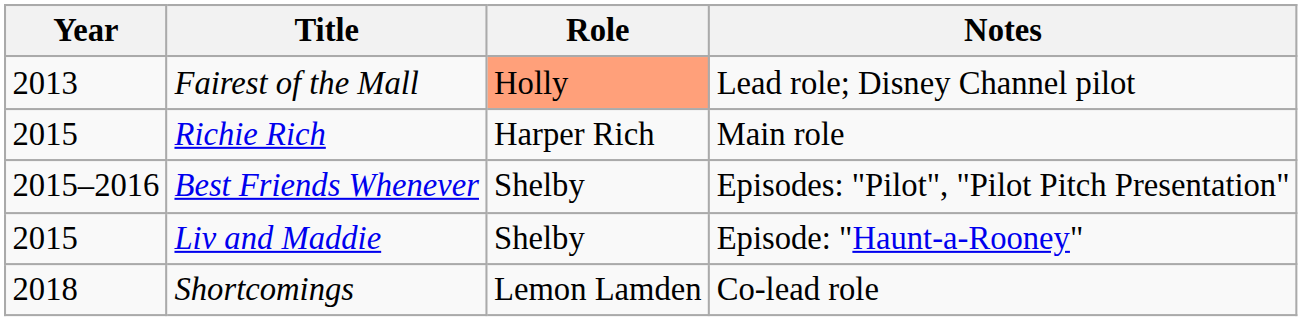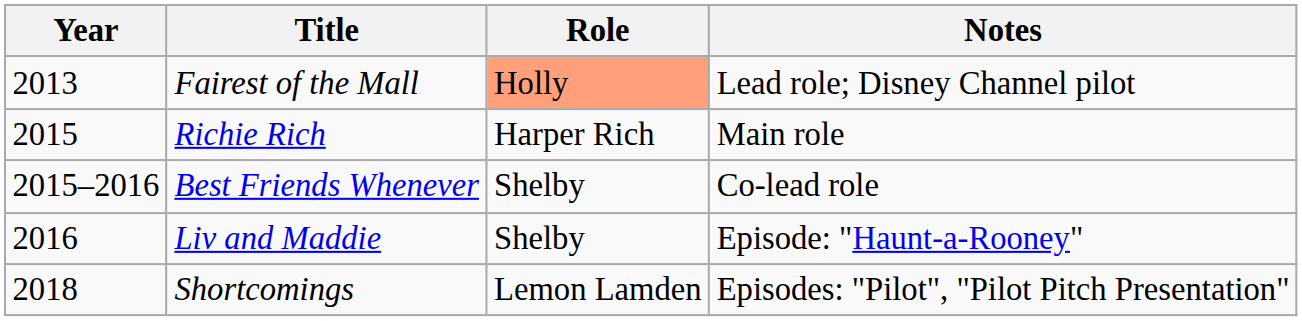Best Friends Whenever | Notes: Episodes: "Pilot", "Pilot Pitch Presentation" -> Co-lead role
Liv and Maddie | Year: 2015 -> 2016
Shortcomings | Notes: Co-lead role -> Episodes: "Pilot", "Pilot Pitch Presentation"
